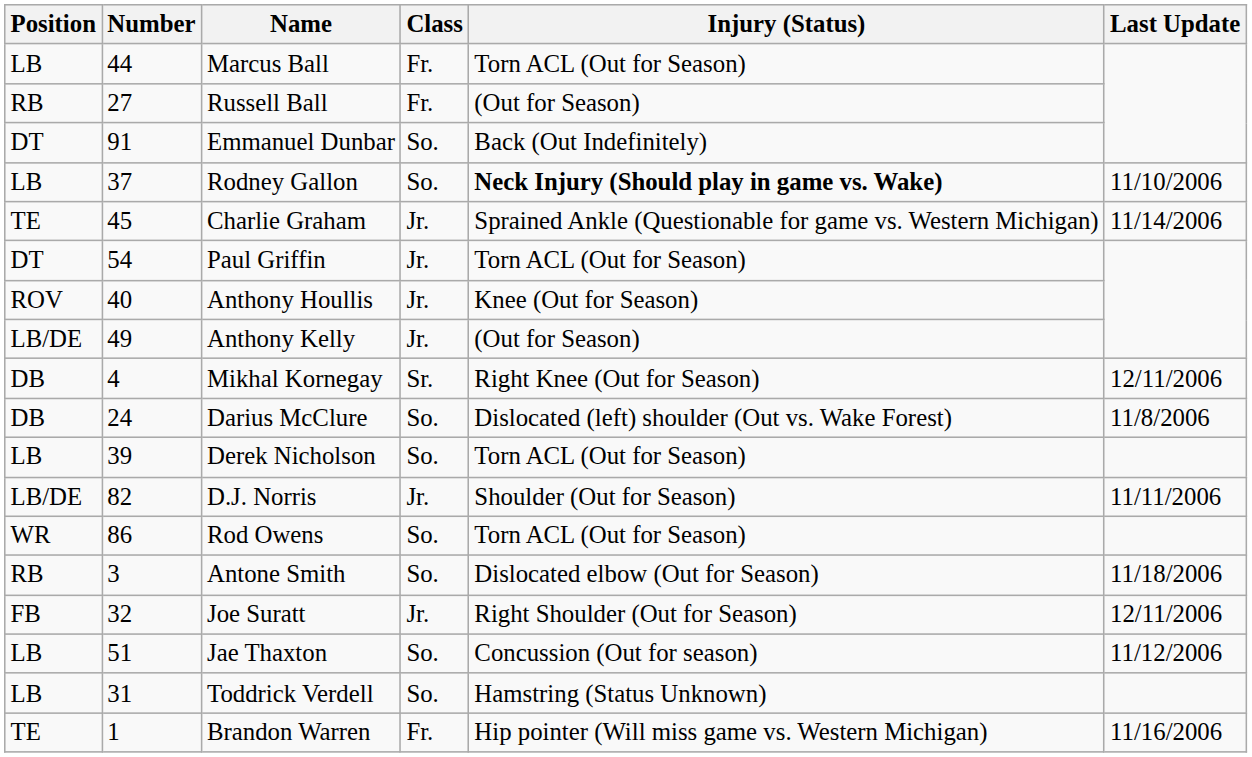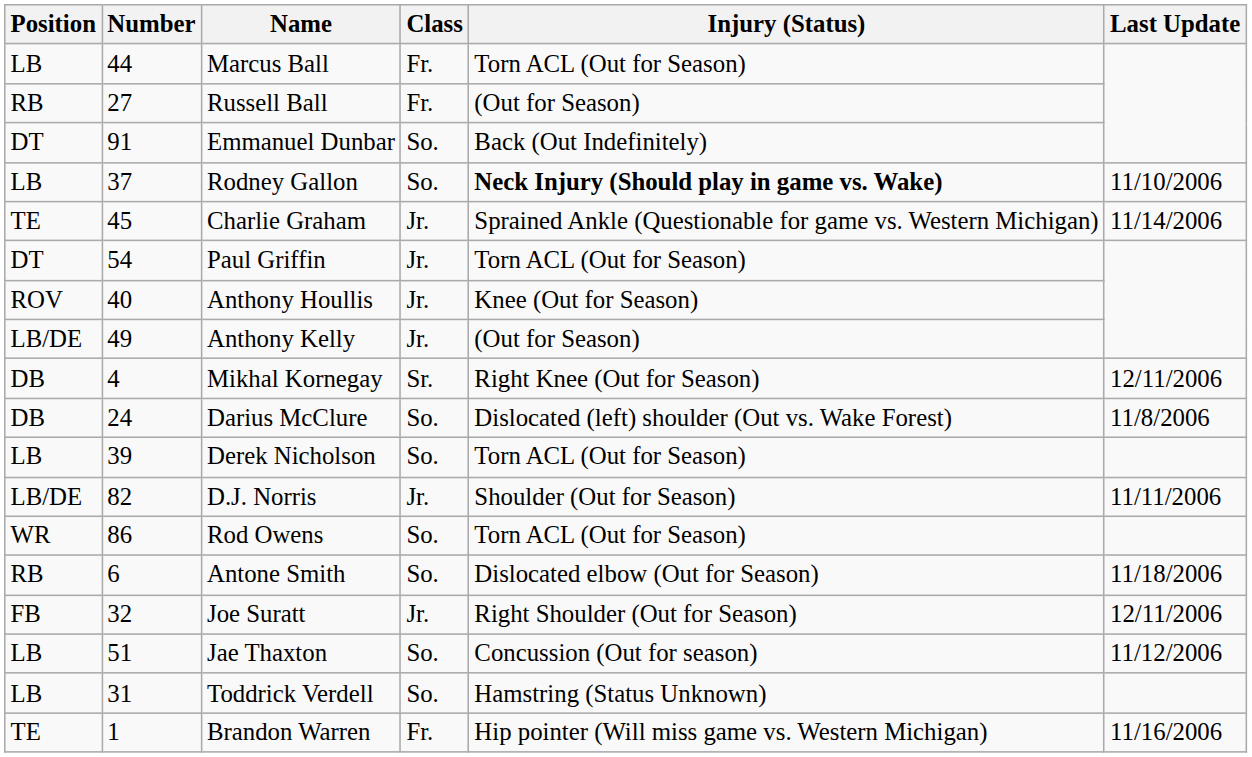Antone Smith | Number: 3 -> 6
